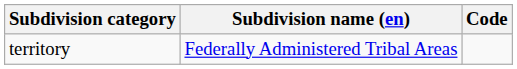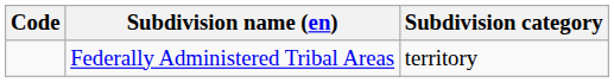columns swapped: Code <-> Subdivision category
